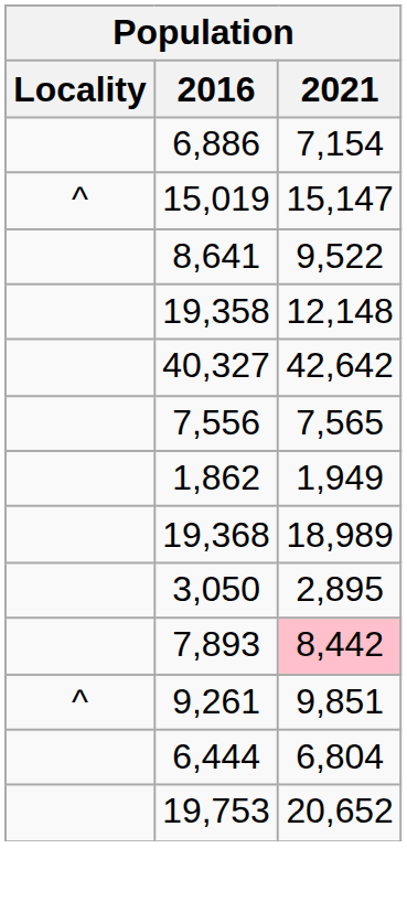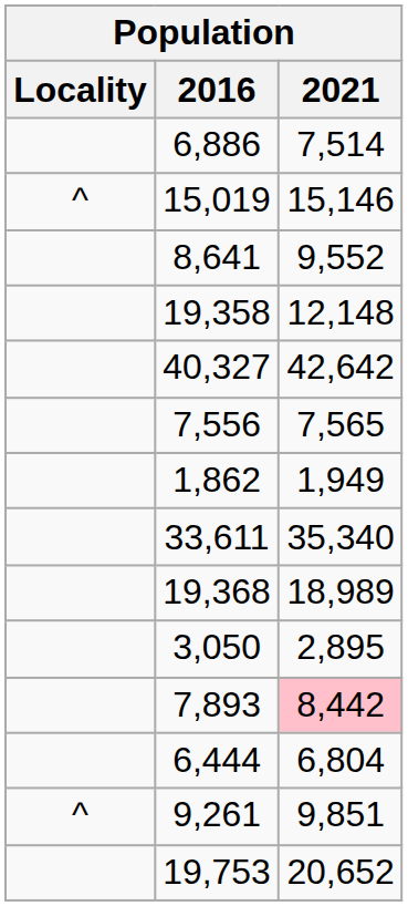6,886 | 2021: 7,154 -> 7,514
15,019 | 2021: 15,147 -> 15,146
8,641 | 2021: 9,522 -> 9,552
+ row: 33,611 | 35,340
rows swapped: 6,444 <-> 9,261
